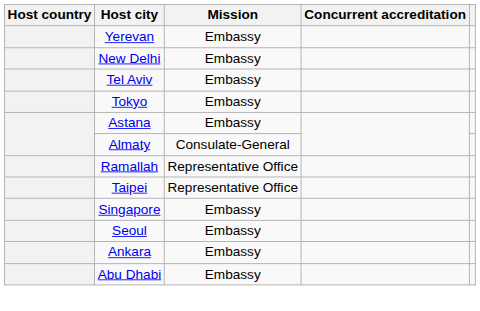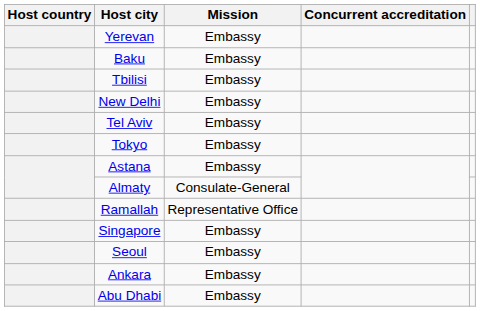+ row: Baku | Embassy
+ row: Tbilisi | Embassy
- row: Taipei | Representative Office
